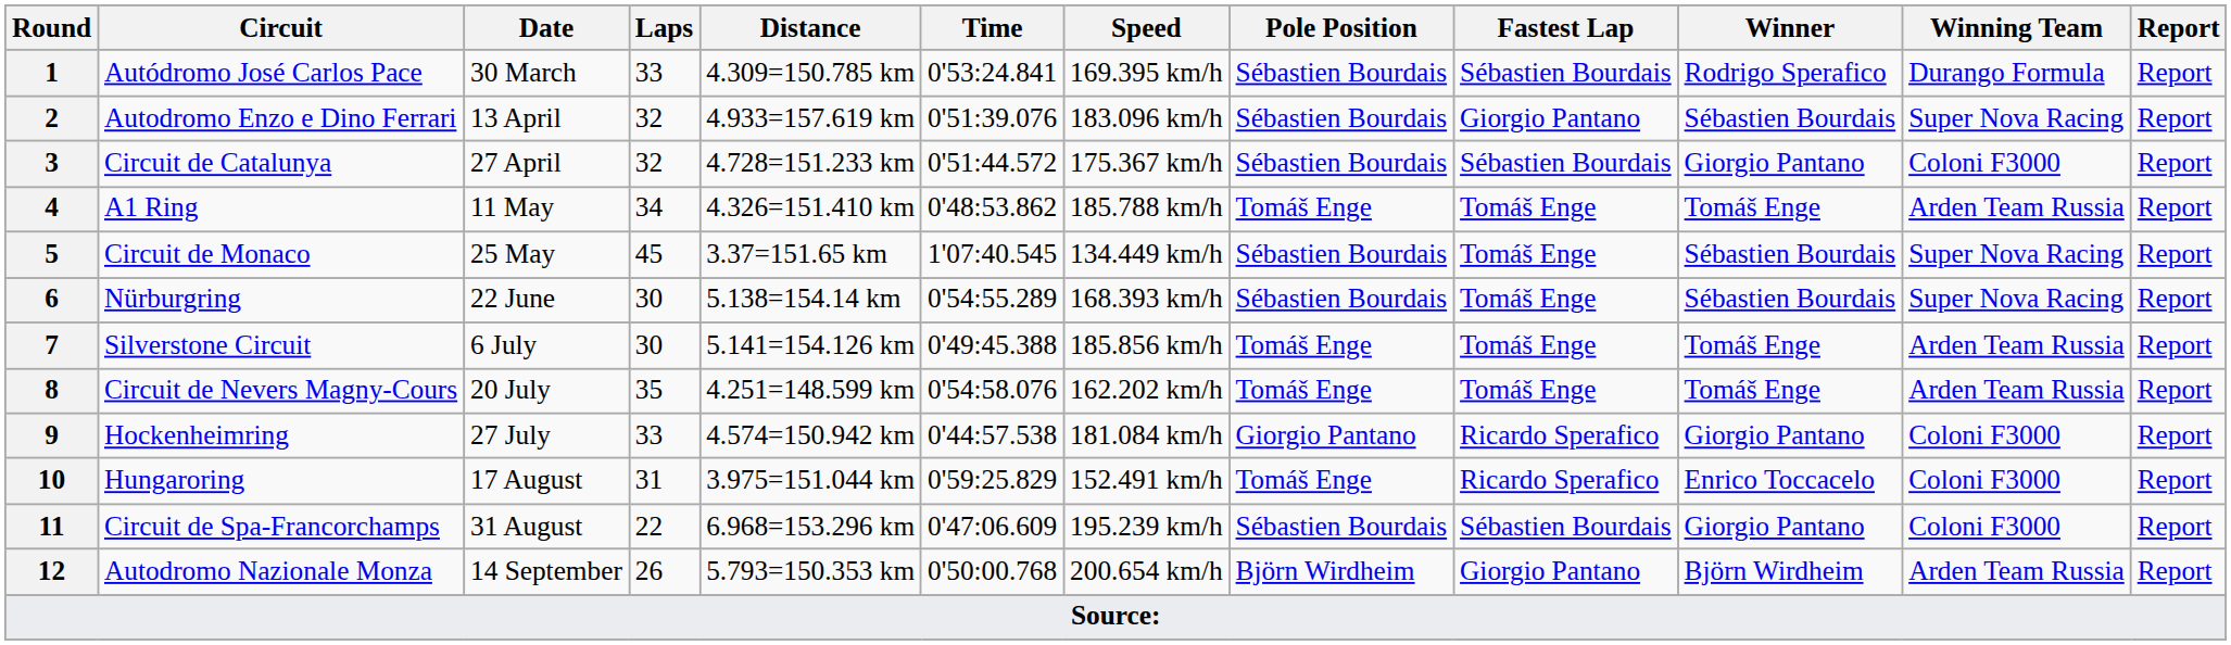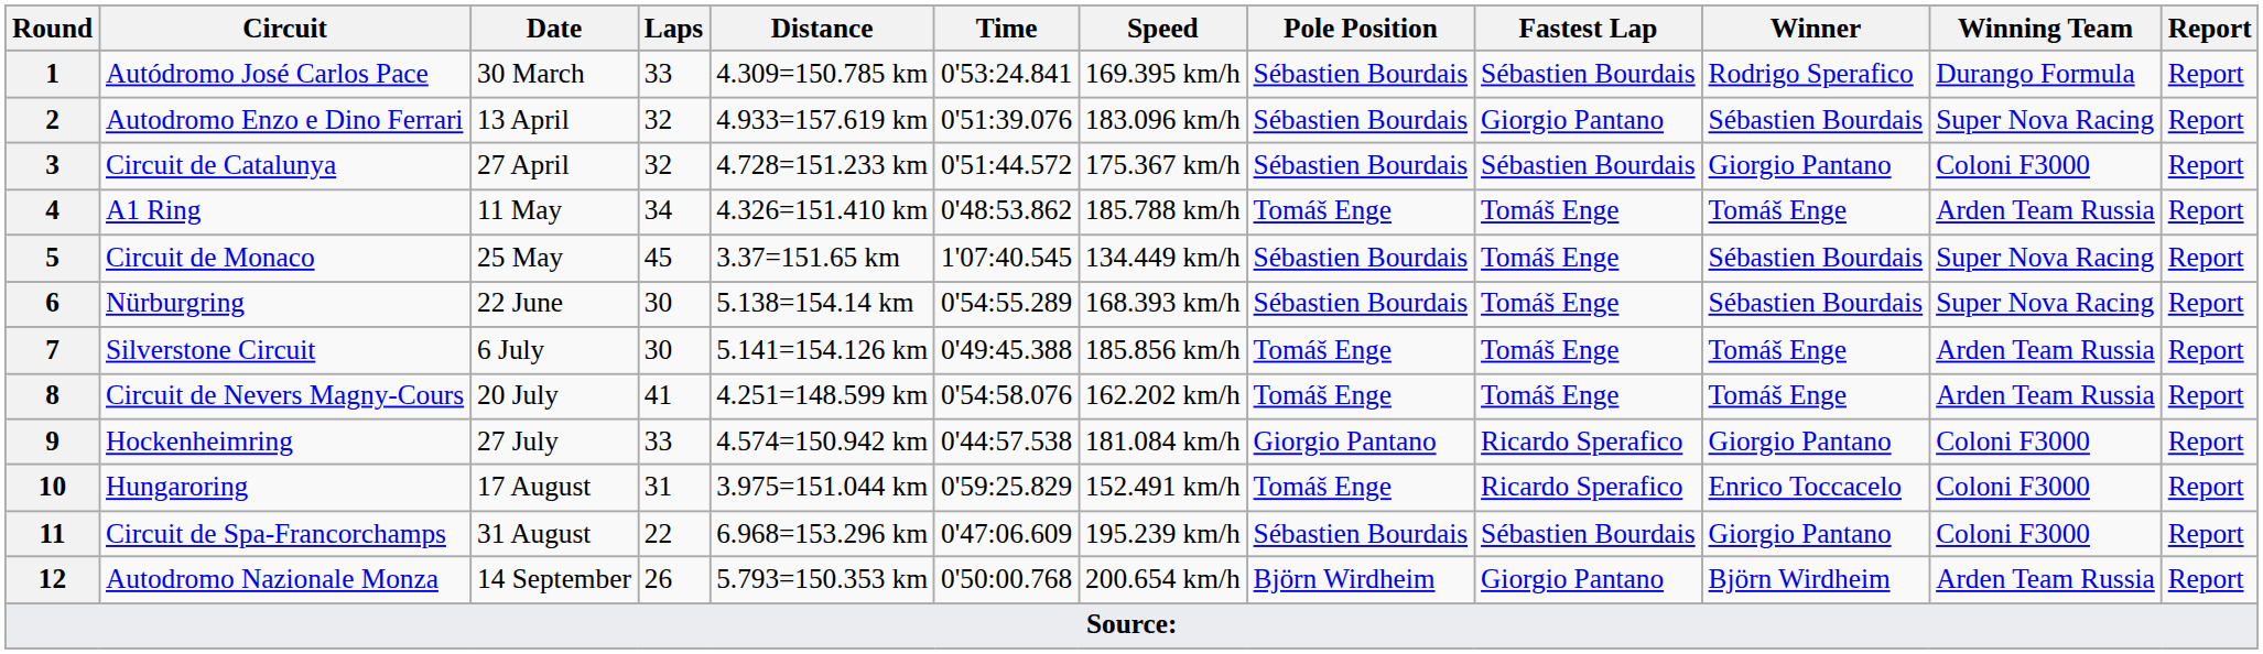8 | Laps: 35 -> 41
